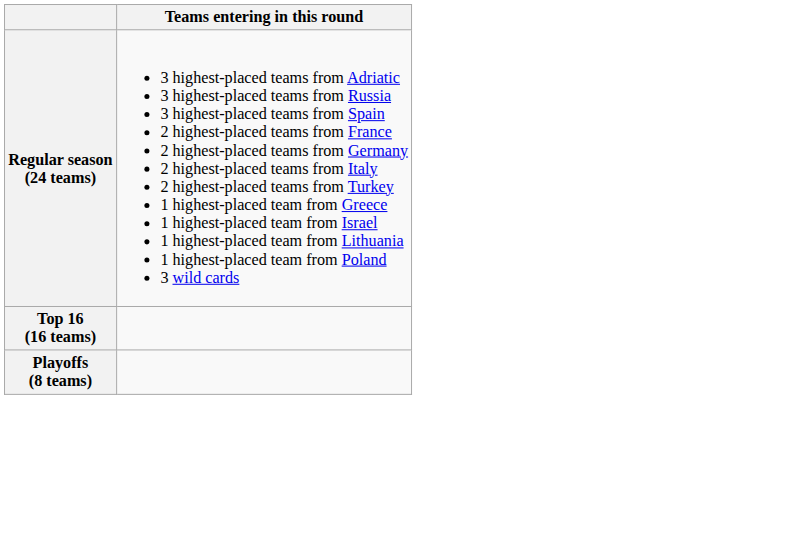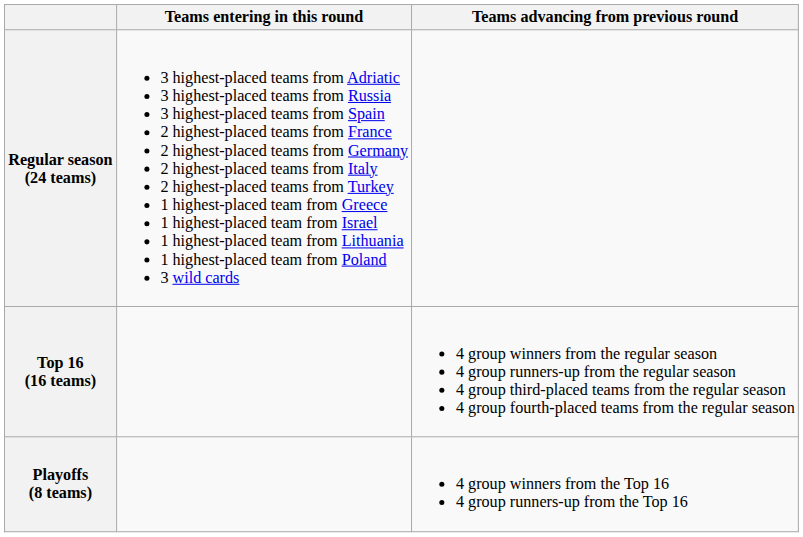+ column: Teams advancing from previous round | 4 group winners from the regular season 4 group runners-up from the regular season 4 group third-placed teams from the regular season 4 group fourth-placed teams from the regular season | 4 group winners from the Top 16 4 group runners-up from the Top 16
